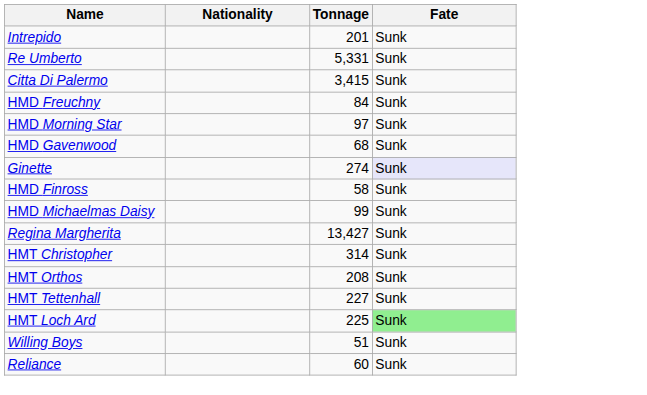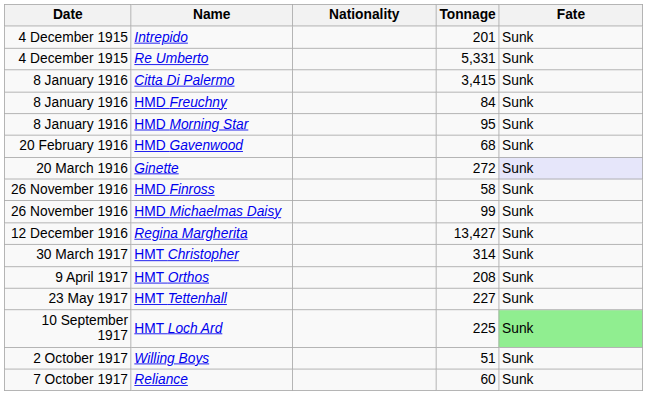+ column: Date | 4 December 1915 | 4 December 1915 | 8 January 1916 | 8 January 1916 | 8 January 1916 | 20 February 1916 | 20 March 1916 | 26 November 1916 | 26 November 1916 | 12 December 1916 | 30 March 1917 | 9 April 1917 | 23 May 1917 | 10 September 1917 | 2 October 1917 | 7 October 1917
HMD Morning Star | Tonnage: 97 -> 95
Ginette | Tonnage: 274 -> 272
